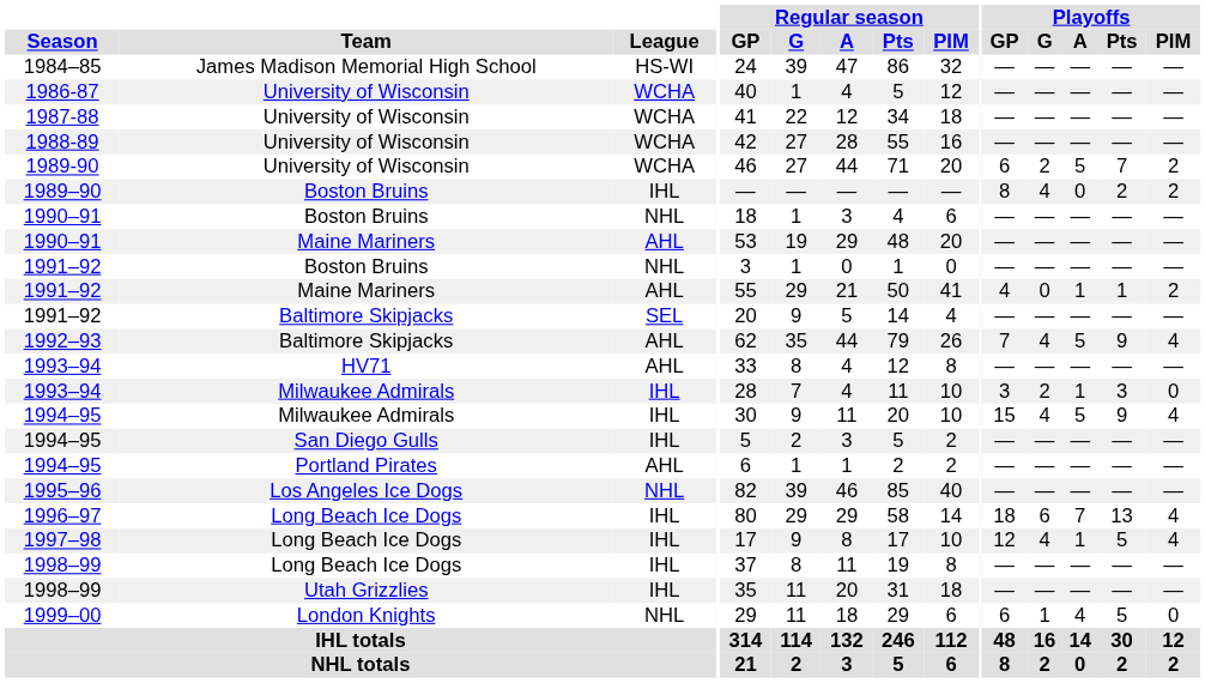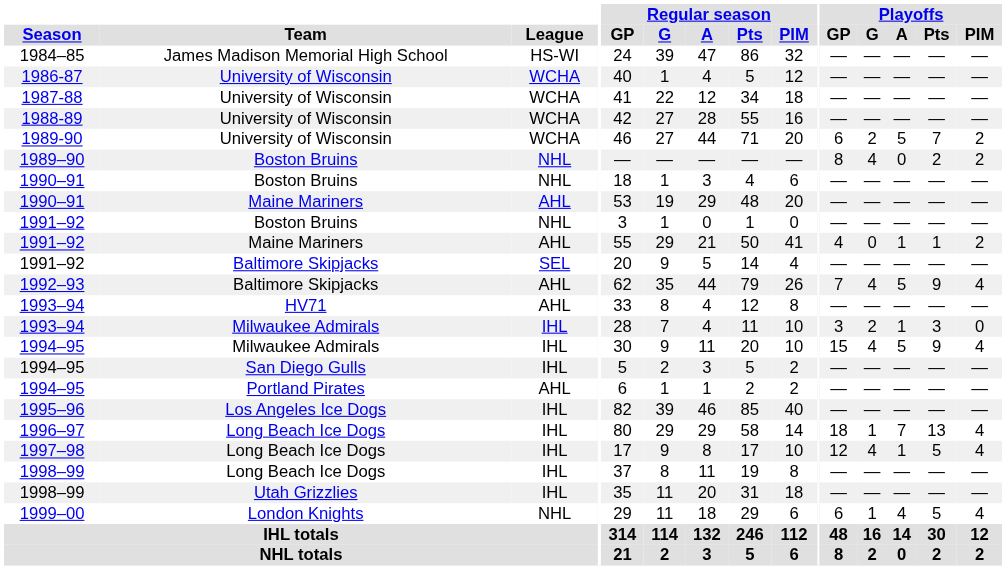1989–90 | League: IHL -> NHL
1995–96 | League: NHL -> IHL
1996–97 | Playoffs / G: 6 -> 1
1999–00 | Playoffs / PIM: 0 -> 4
